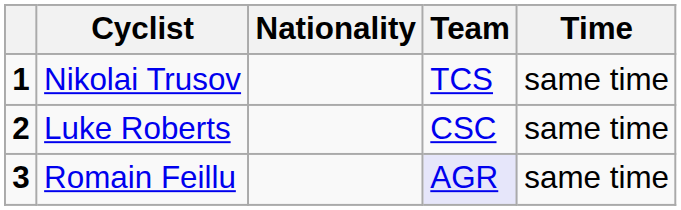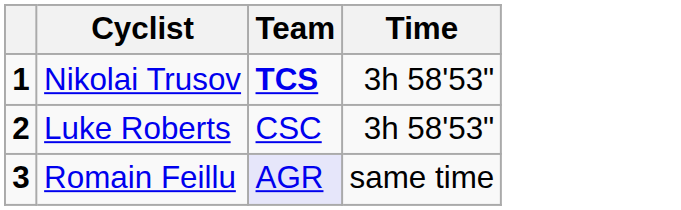- column: Nationality
Nikolai Trusov | Team: normal -> bold
Nikolai Trusov | Time: same time -> 3h 58'53"
Luke Roberts | Time: same time -> 3h 58'53"
